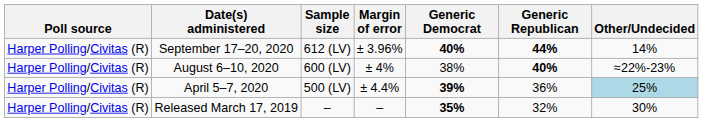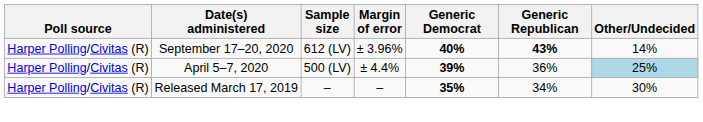September 17–20, 2020 | Generic Republican: 44% -> 43%
- row: Harper Polling/Civitas (R) | August 6–10, 2020 | 600 (LV) | ± 4% | 38% | 40% | ≈22%-23%
Released March 17, 2019 | Generic Republican: 32% -> 34%
